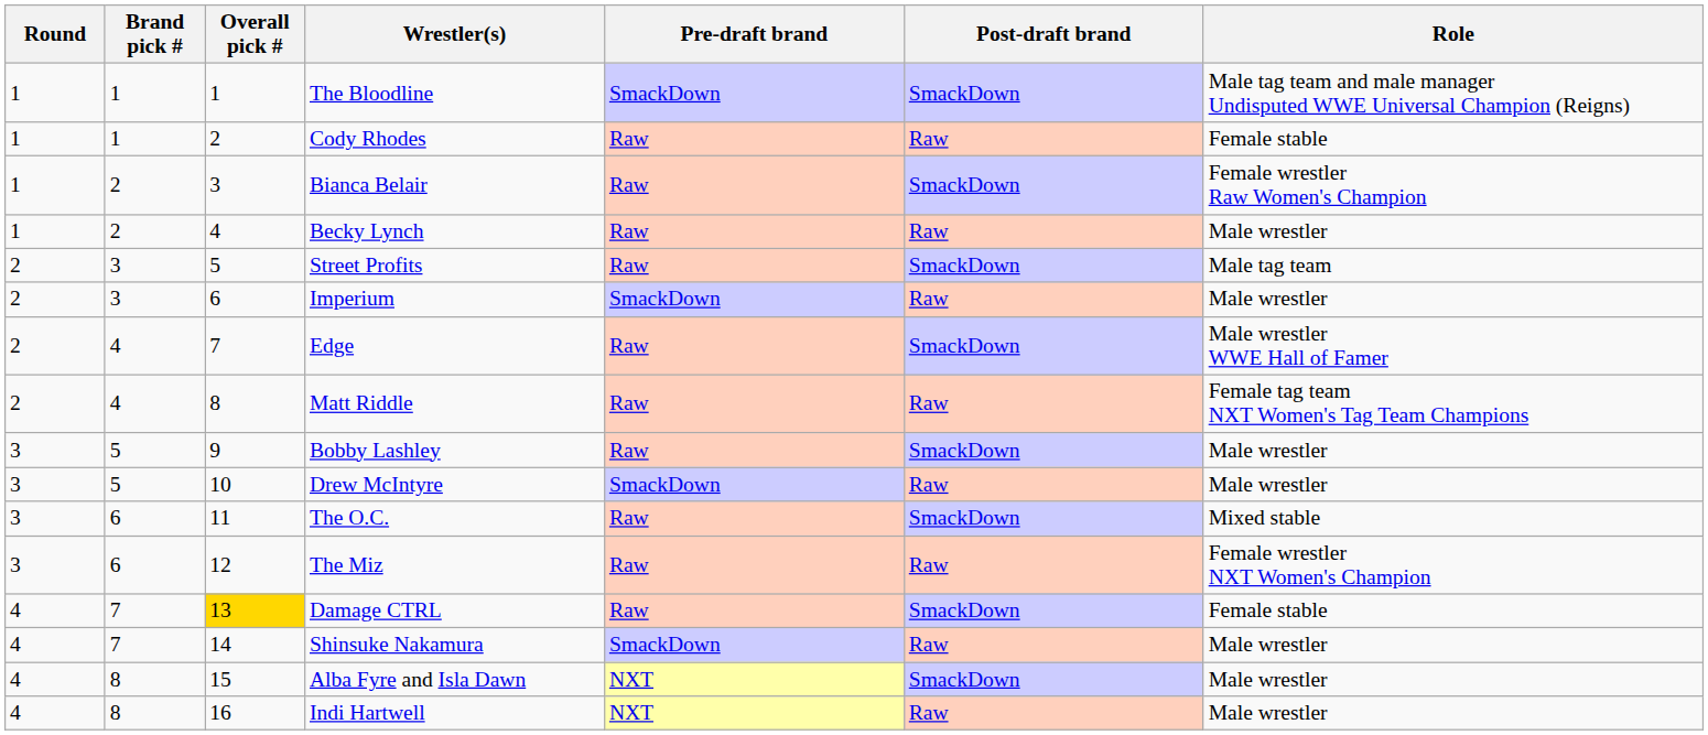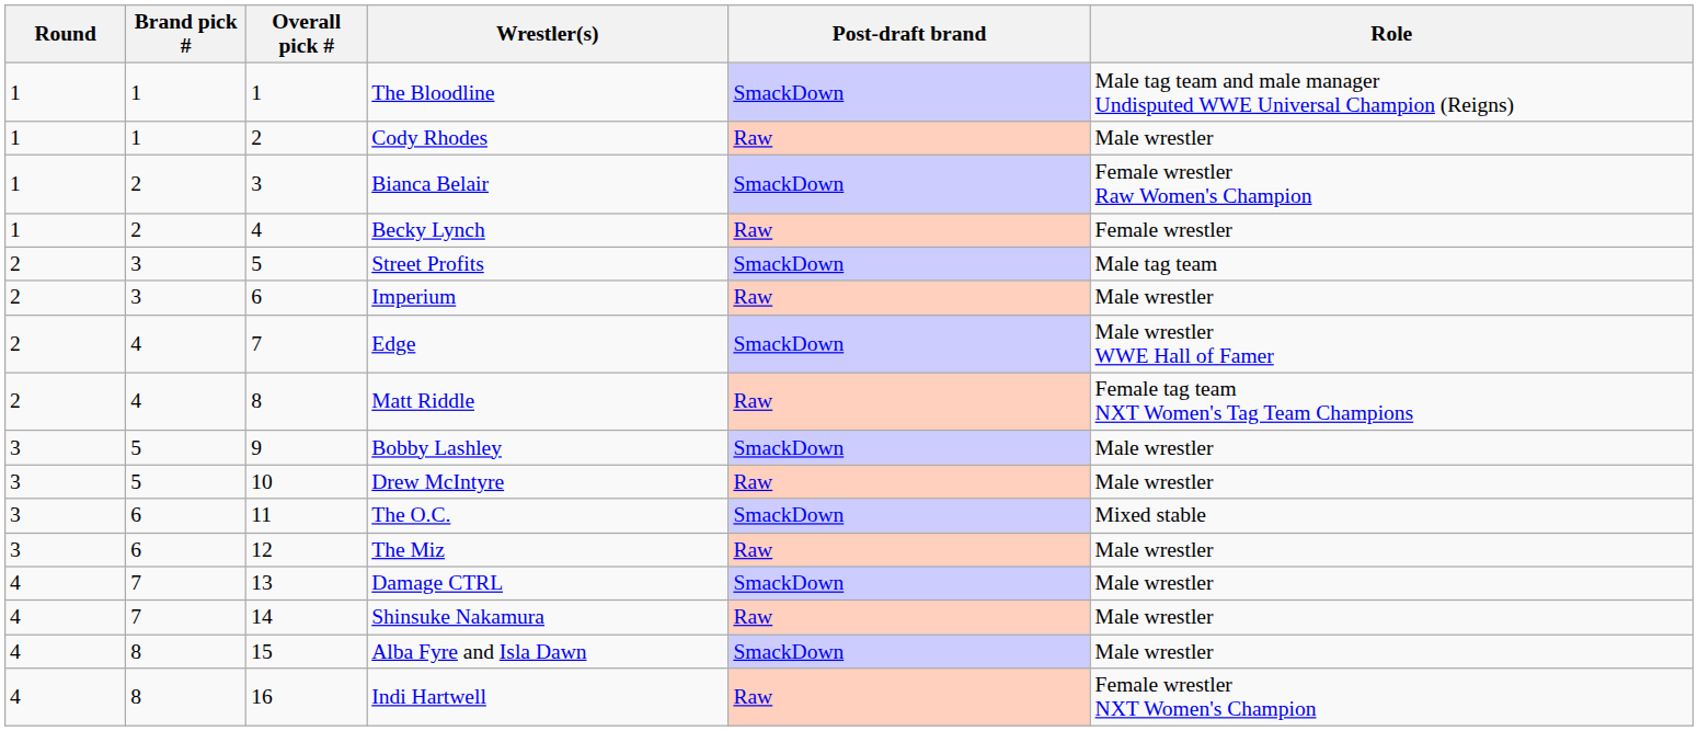- column: Pre-draft brand | SmackDown | Raw | Raw | Raw | Raw | SmackDown | Raw | Raw | Raw | SmackDown | Raw | Raw | Raw | SmackDown | NXT | NXT
Cody Rhodes | Role: Female stable -> Male wrestler
Becky Lynch | Role: Male wrestler -> Female wrestler
The Miz | Role: Female wrestler NXT Women's Champion -> Male wrestler
Damage CTRL | Overall pick #: gold background -> no background
Damage CTRL | Role: Female stable -> Male wrestler
Indi Hartwell | Role: Male wrestler -> Female wrestler NXT Women's Champion
